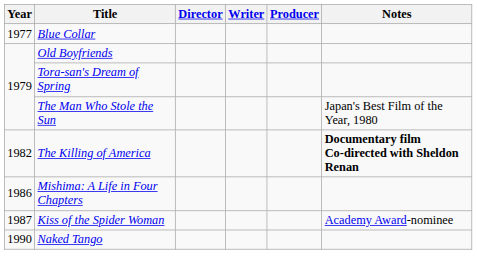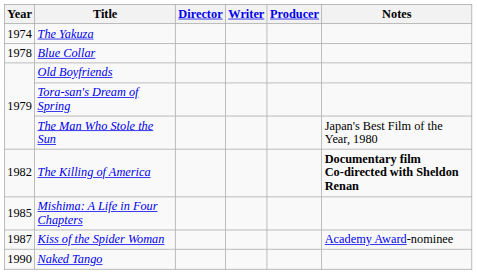+ row: 1974 | The Yakuza
Blue Collar | Year: 1977 -> 1978
Mishima: A Life in Four Chapters | Year: 1986 -> 1985
